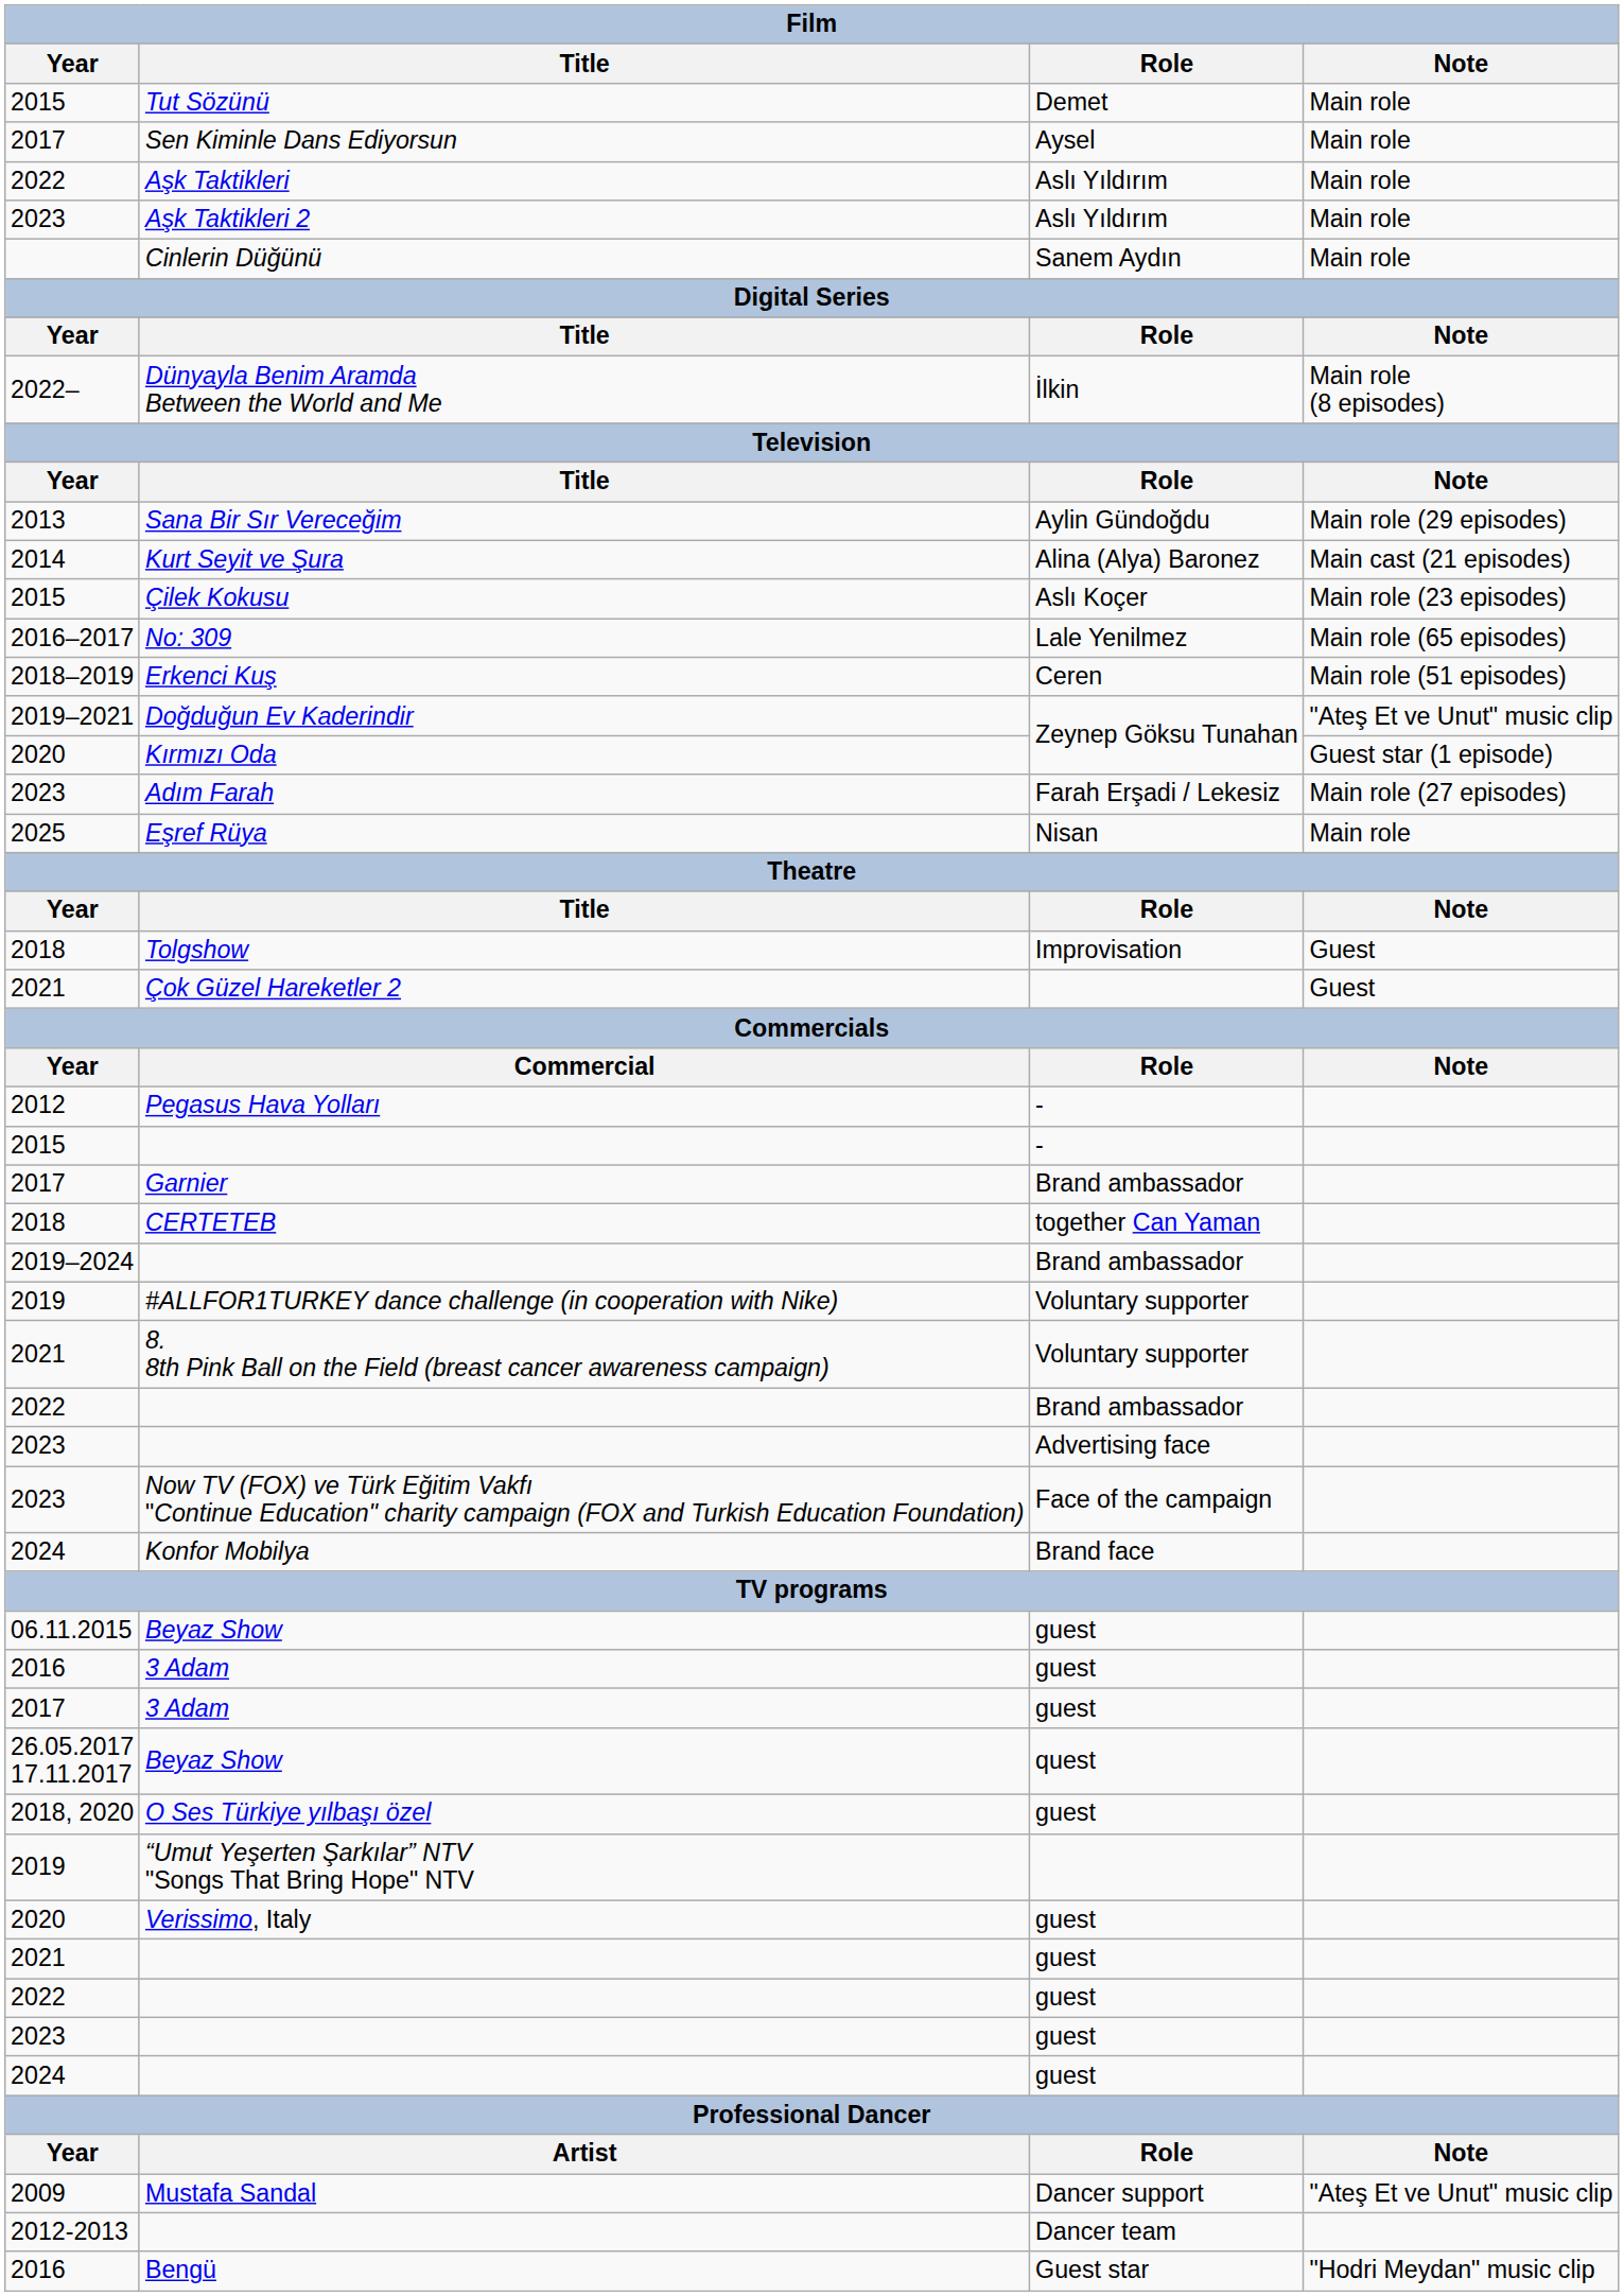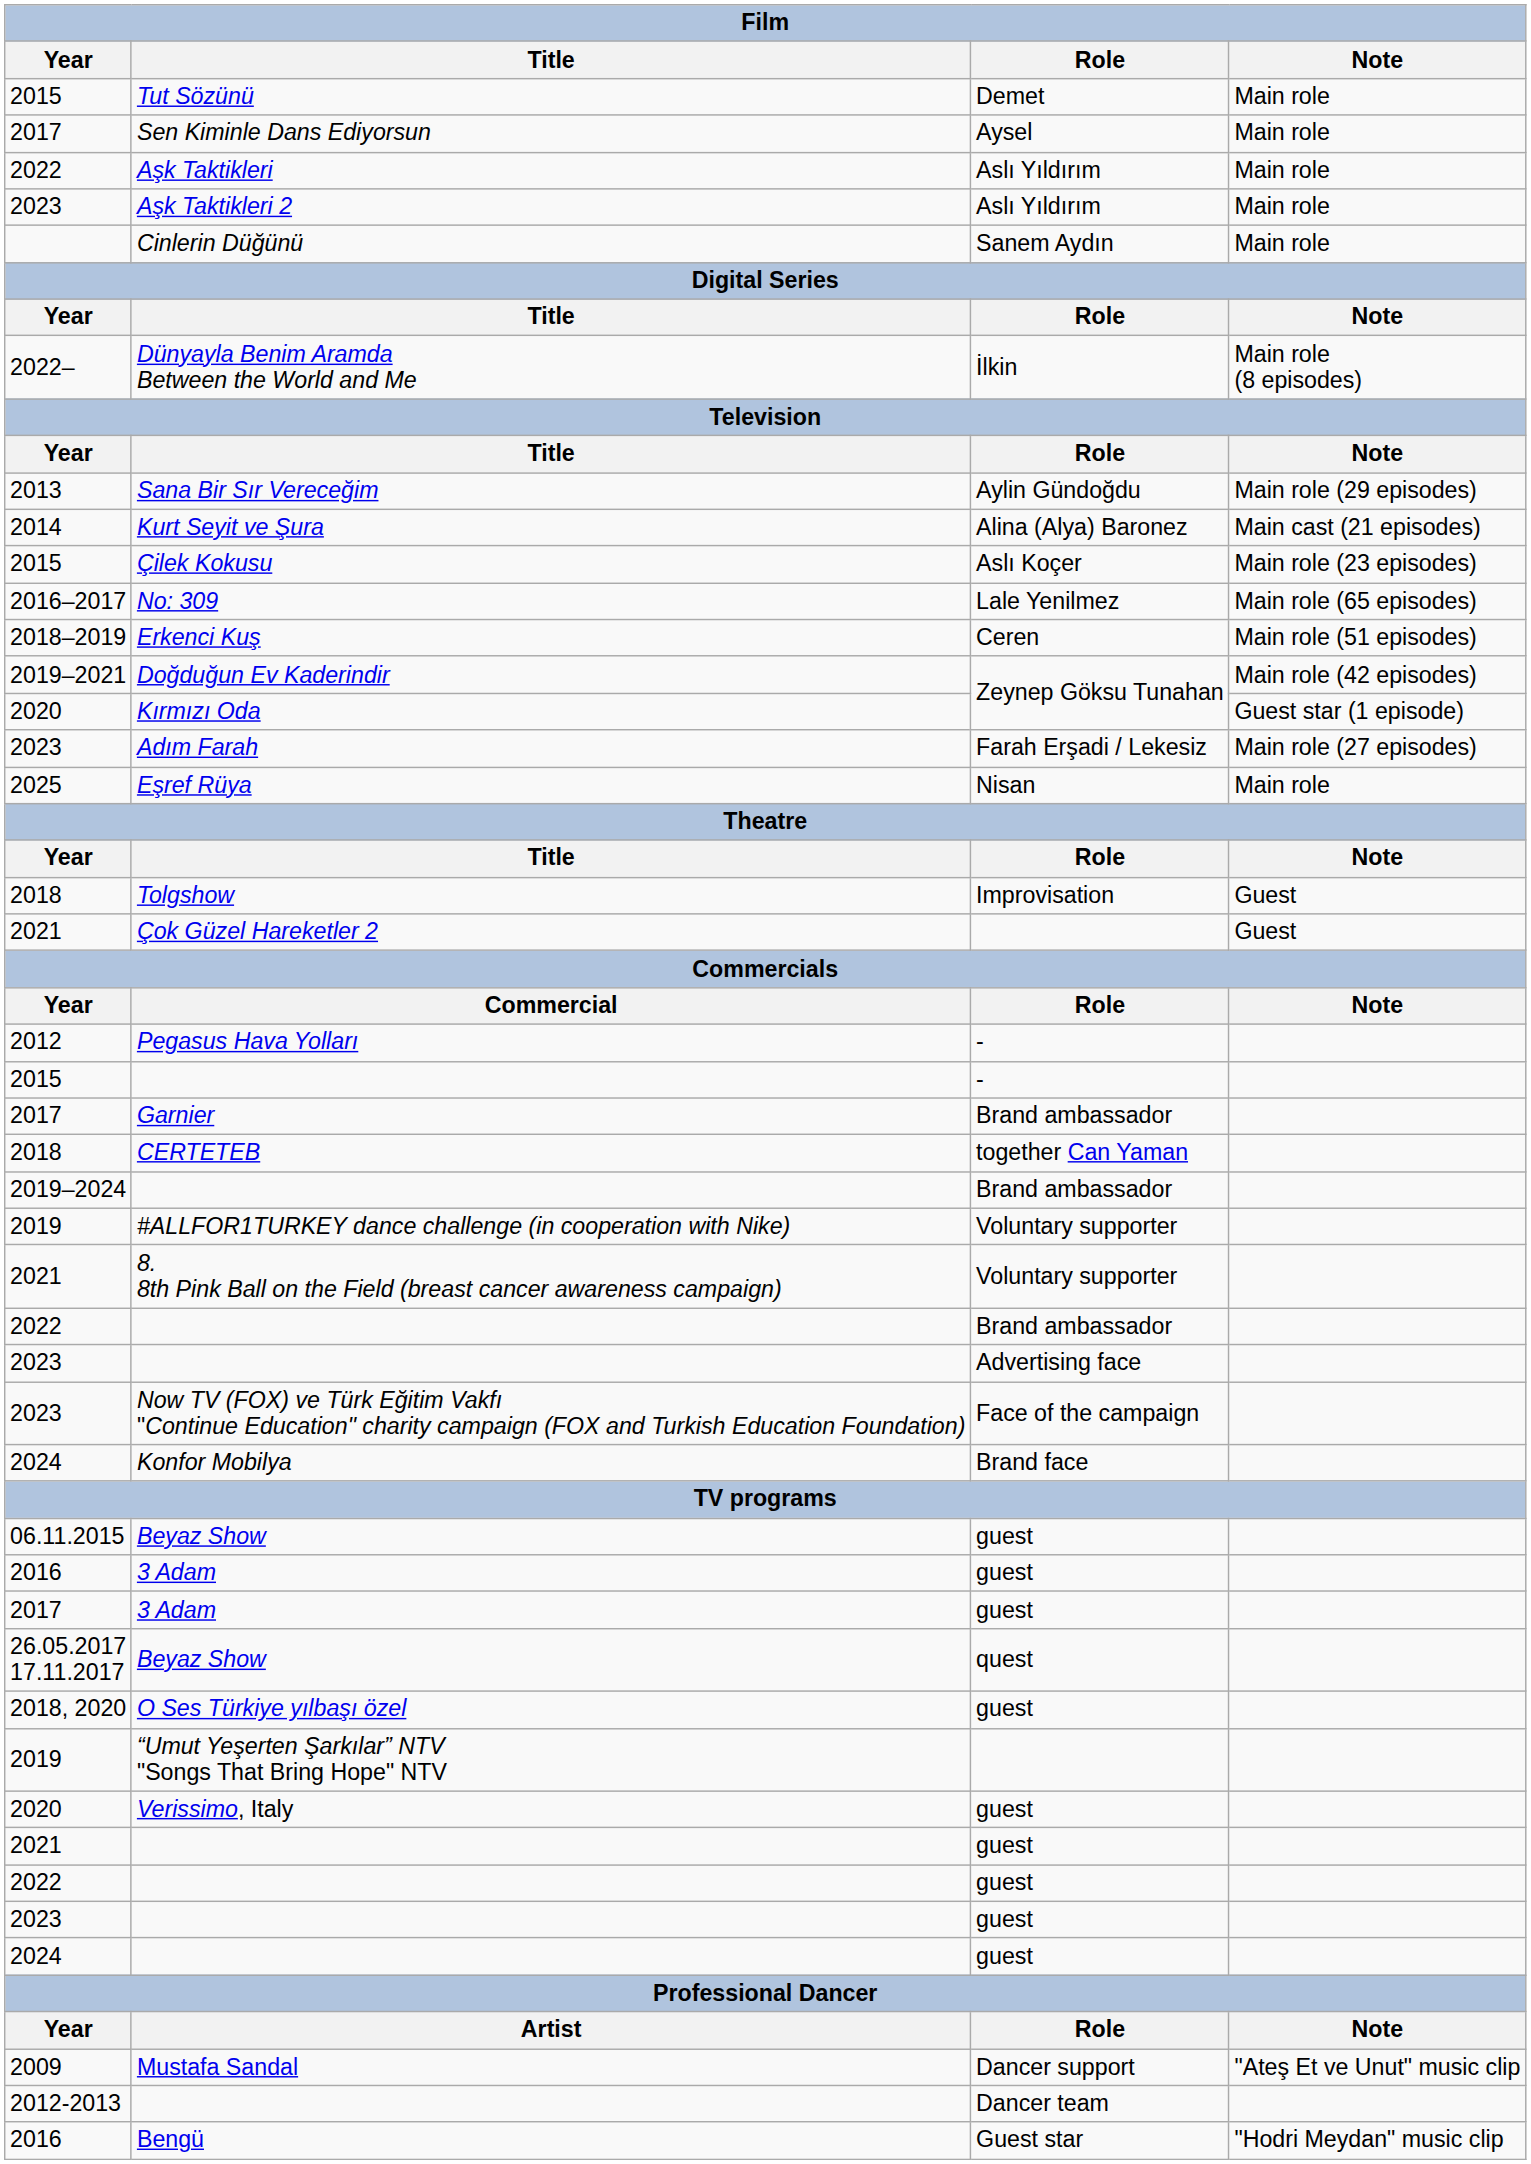Doğduğun Ev Kaderindir | Note: "Ateş Et ve Unut" music clip -> Main role (42 episodes)
